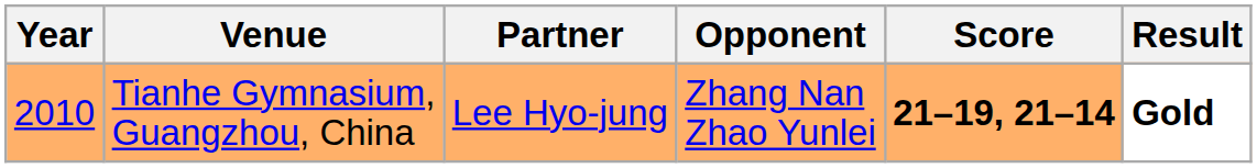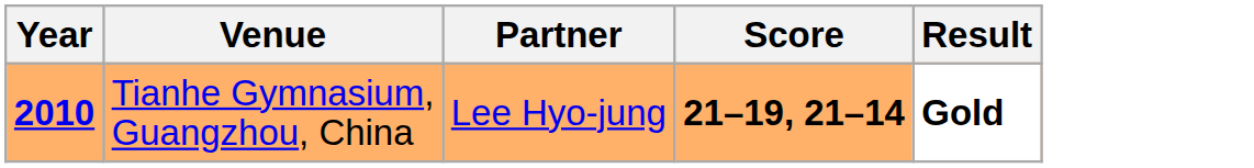- column: Opponent | Zhang Nan Zhao Yunlei
Tianhe Gymnasium, Guangzhou, China | Year: normal -> bold
